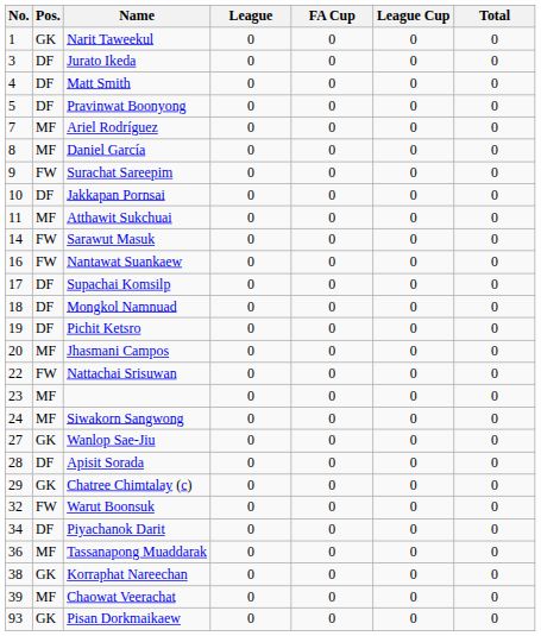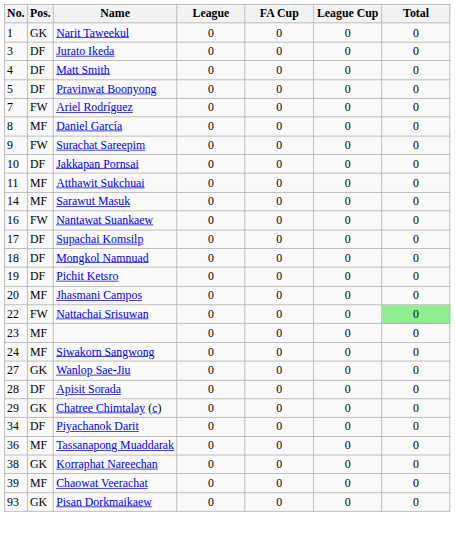Ariel Rodríguez | Pos.: MF -> FW
Sarawut Masuk | Pos.: FW -> MF
Nattachai Srisuwan | Total: no background -> lightgreen background
- row: 32 | FW | Warut Boonsuk | 0 | 0 | 0 | 0
